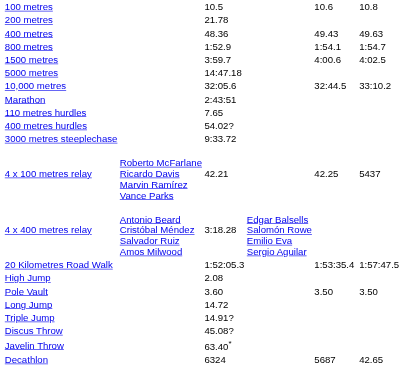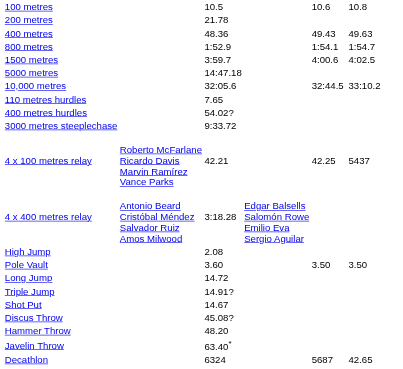- row: Marathon | 2:43:51
- row: 20 Kilometres Road Walk | 1:52:05.3 | 1:53:35.4 | 1:57:47.5
+ row: Shot Put | 14.67
+ row: Hammer Throw | 48.20
